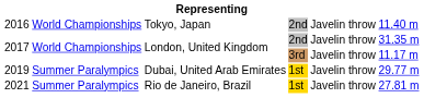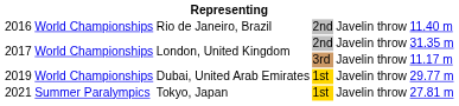2016 | column 3: Tokyo, Japan -> Rio de Janeiro, Brazil
2019 | column 2: Summer Paralympics -> World Championships
2021 | column 3: Rio de Janeiro, Brazil -> Tokyo, Japan
